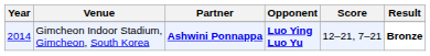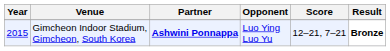Gimcheon Indoor Stadium, Gimcheon, South Korea | Year: 2014 -> 2015
Gimcheon Indoor Stadium, Gimcheon, South Korea | Opponent: bold -> normal
